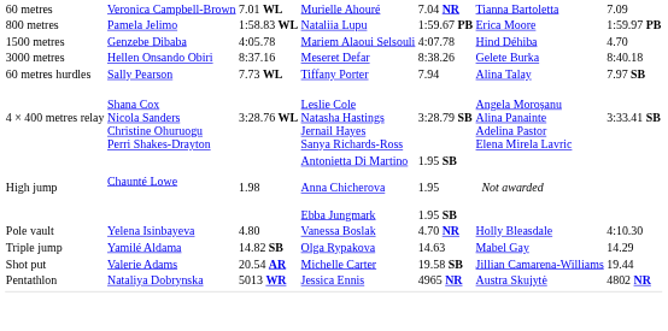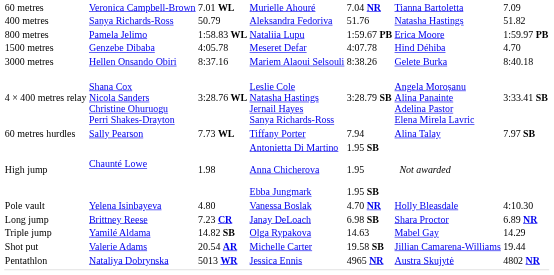+ row: 400 metres | Sanya Richards-Ross | 50.79 | Aleksandra Fedoriva | 51.76 | Natasha Hastings | 51.82
1500 metres | column 4: Mariem Alaoui Selsouli -> Meseret Defar
3000 metres | column 4: Meseret Defar -> Mariem Alaoui Selsouli
rows swapped: 60 metres hurdles <-> 4 × 400 metres relay
+ row: Long jump | Brittney Reese | 7.23 CR | Janay DeLoach | 6.98 SB | Shara Proctor | 6.89 NR
